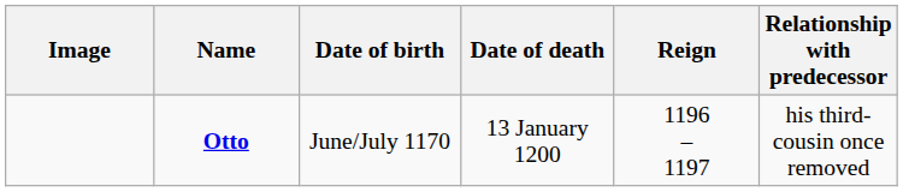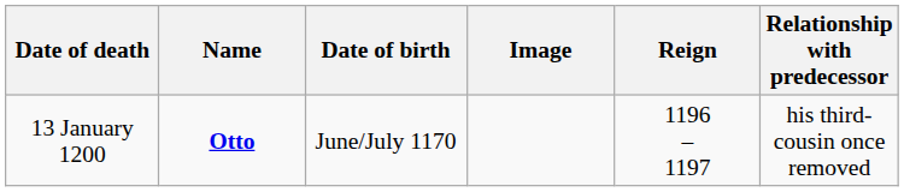columns swapped: Image <-> Date of death
